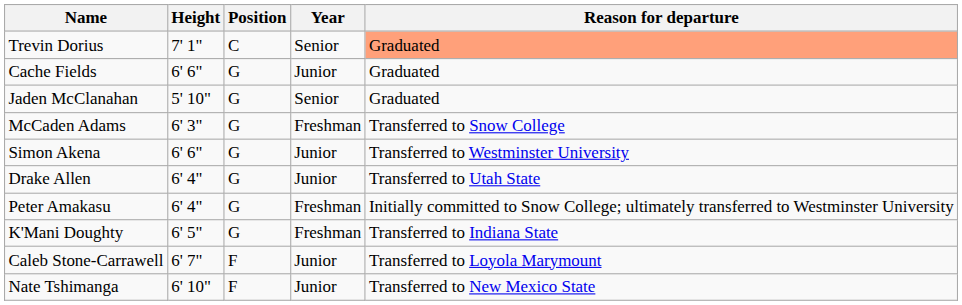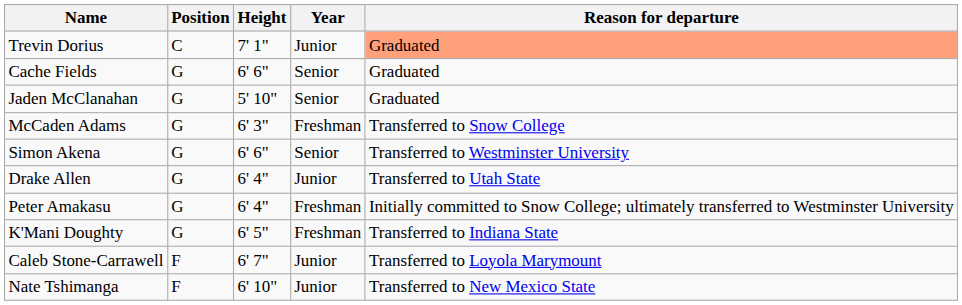columns swapped: Position <-> Height
Trevin Dorius | Year: Senior -> Junior
Cache Fields | Year: Junior -> Senior
Simon Akena | Year: Junior -> Senior
